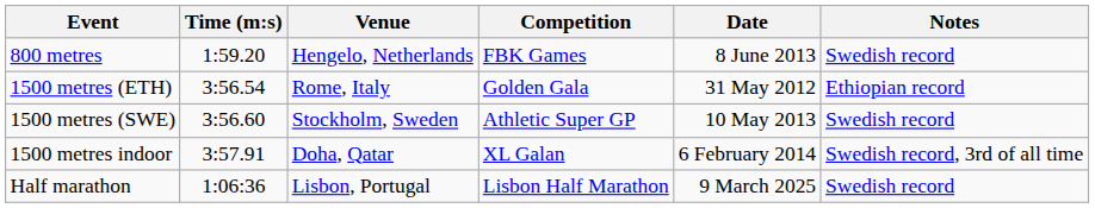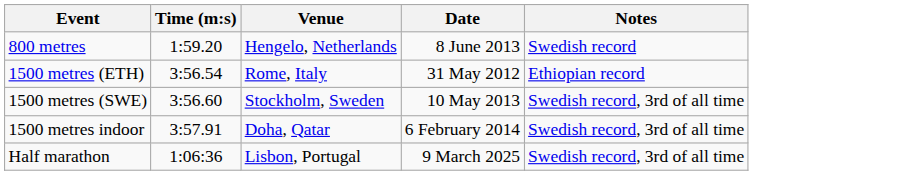- column: Competition | FBK Games | Golden Gala | Athletic Super GP | XL Galan | Lisbon Half Marathon
1500 metres (SWE) | Notes: Swedish record -> Swedish record, 3rd of all time
Half marathon | Notes: Swedish record -> Swedish record, 3rd of all time
